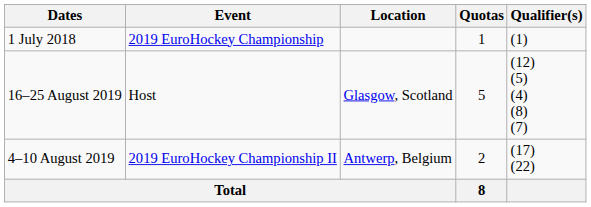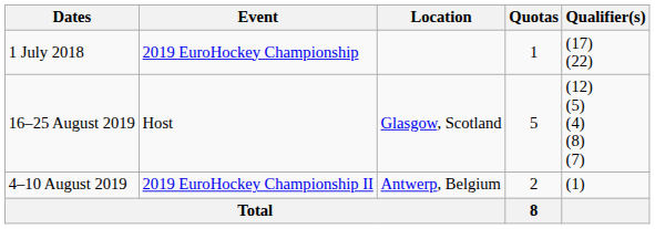1 July 2018 | Qualifier(s): (1) -> (17) (22)
4–10 August 2019 | Qualifier(s): (17) (22) -> (1)
